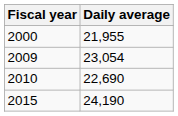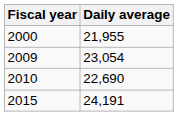2015 | Daily average: 24,190 -> 24,191
